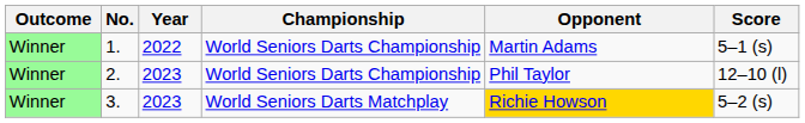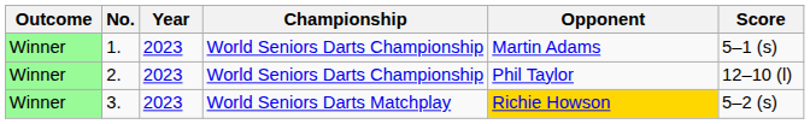1. | Year: 2022 -> 2023
